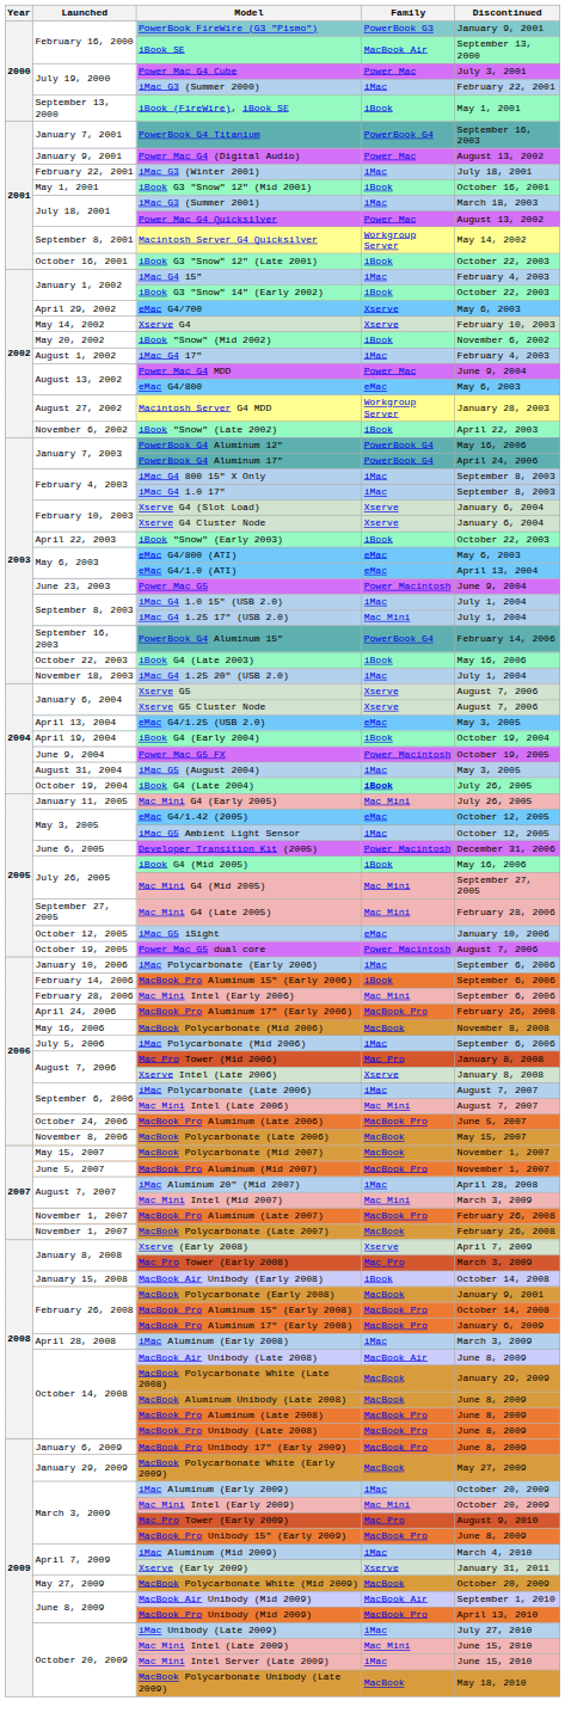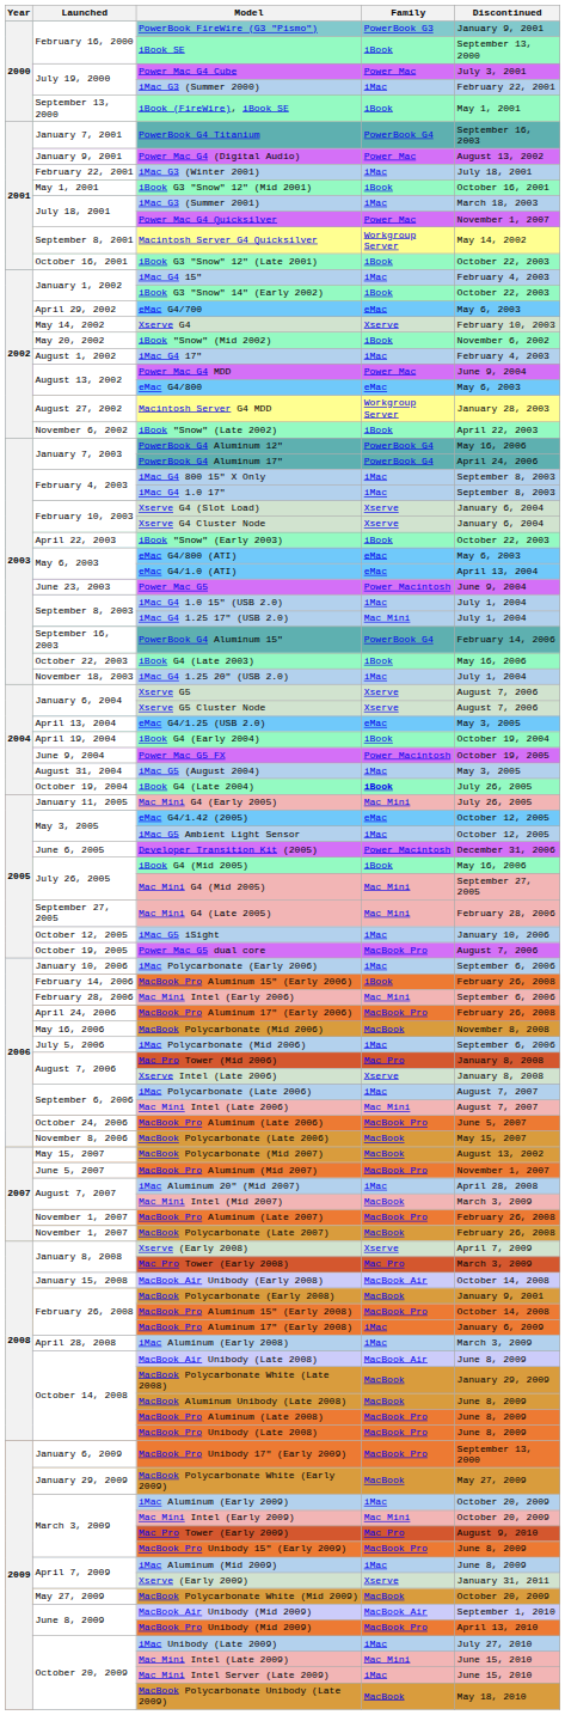iBook SE | Family: MacBook Air -> iBook
Power Mac G4 Quicksilver | Discontinued: August 13, 2002 -> November 1, 2007
eMac G4/700 | Family: Xserve -> eMac
iMac G5 iSight | Family: eMac -> iMac
Power Mac G5 dual core | Family: Power Macintosh -> MacBook Pro
MacBook Pro Aluminum 15" (Early 2006) | Discontinued: September 6, 2006 -> February 26, 2008
MacBook Polycarbonate (Mid 2007) | Discontinued: November 1, 2007 -> August 13, 2002
Mac Mini Intel (Mid 2007) | Family: Mac Mini -> MacBook
MacBook Air Unibody (Early 2008) | Family: iBook -> MacBook Air
MacBook Pro Aluminum 17" (Early 2008) | Family: MacBook Pro -> iMac
MacBook Pro Unibody 17" (Early 2009) | Discontinued: June 8, 2009 -> September 13, 2000
iMac Aluminum (Mid 2009) | Discontinued: March 4, 2010 -> June 8, 2009
